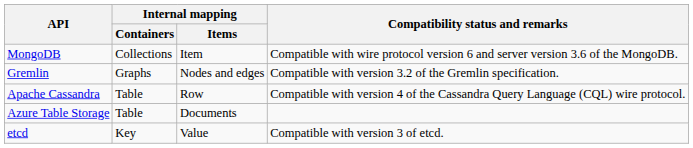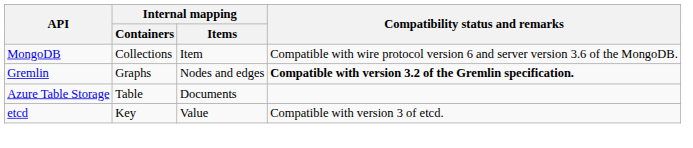Gremlin | Compatibility status and remarks: normal -> bold
- row: Apache Cassandra | Table | Row | Compatible with version 4 of the Cassandra Query Language (CQL) wire protocol.
